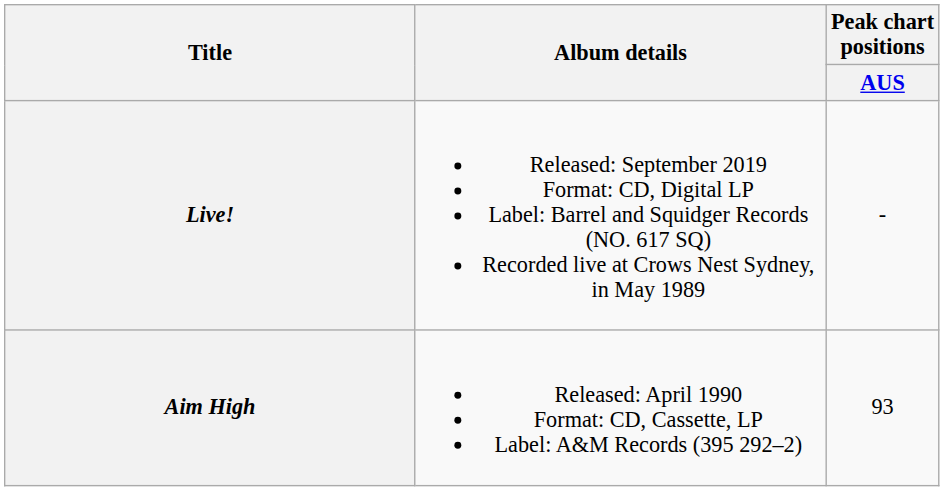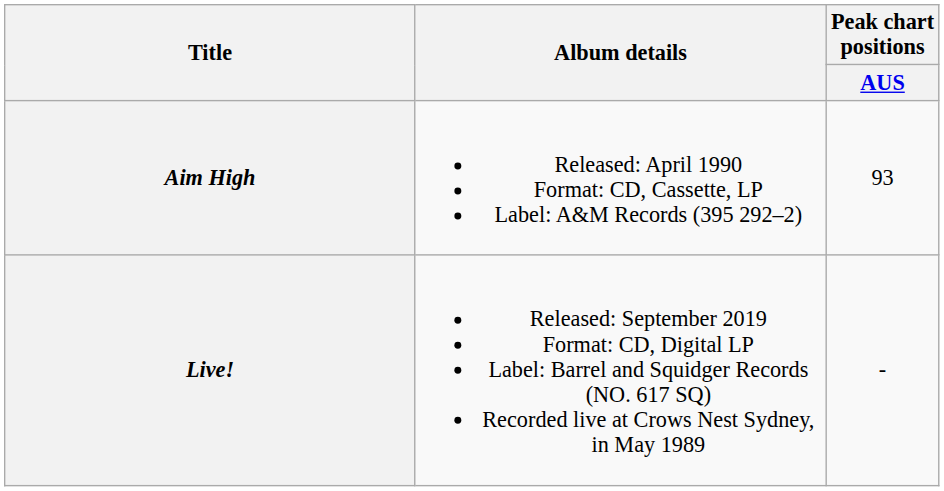rows swapped: Aim High <-> Live!
